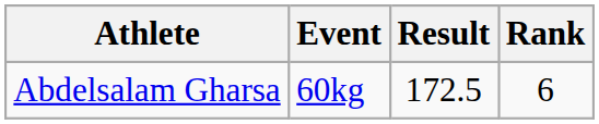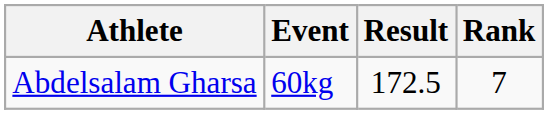Abdelsalam Gharsa | Rank: 6 -> 7
